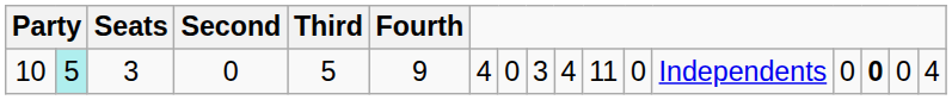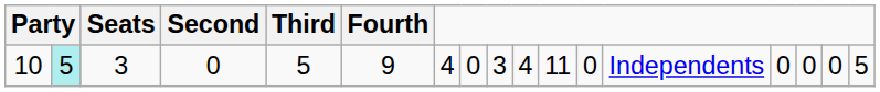10 | column 15: bold -> normal
10 | column 17: 4 -> 5
